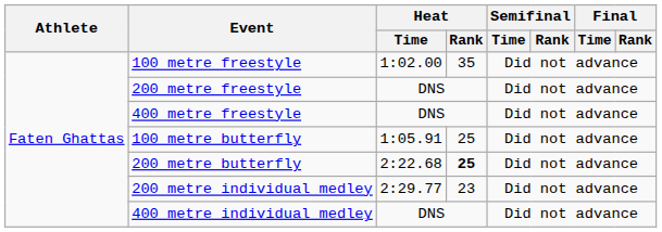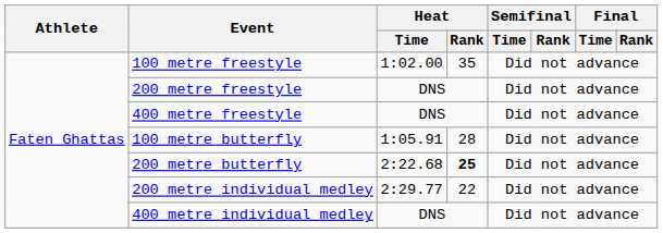100 metre butterfly | Heat / Rank: 25 -> 28
200 metre individual medley | Heat / Rank: 23 -> 22
